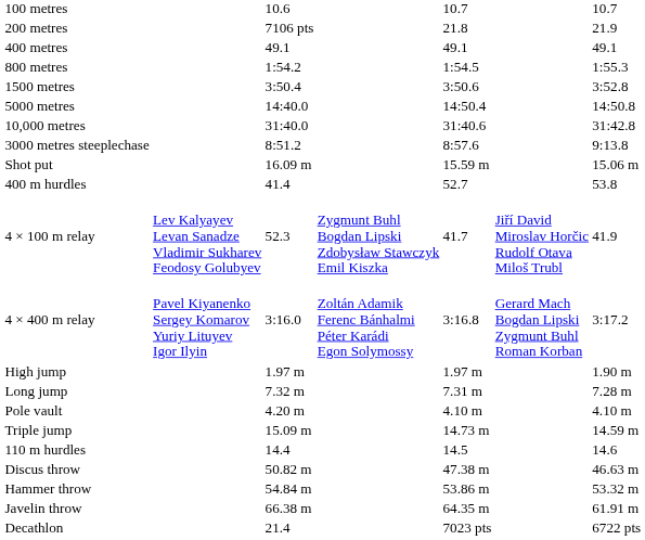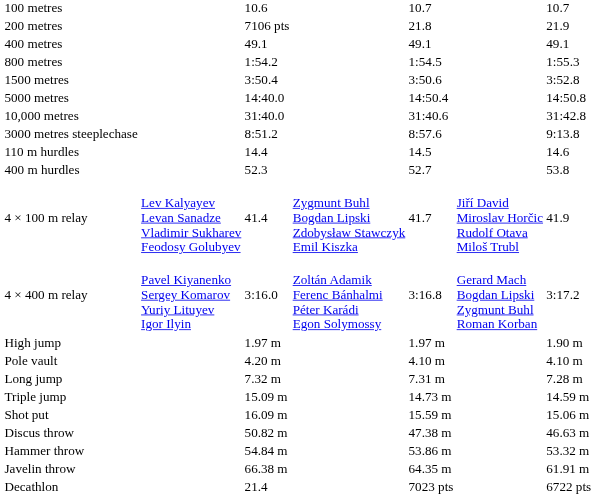rows swapped: 110 m hurdles <-> Shot put
400 m hurdles | column 3: 41.4 -> 52.3
4 × 100 m relay | column 3: 52.3 -> 41.4
rows swapped: Pole vault <-> Long jump
